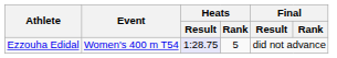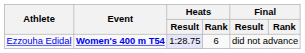Ezzouha Edidal | Event: normal -> bold
Ezzouha Edidal | Heats / Rank: 5 -> 6
